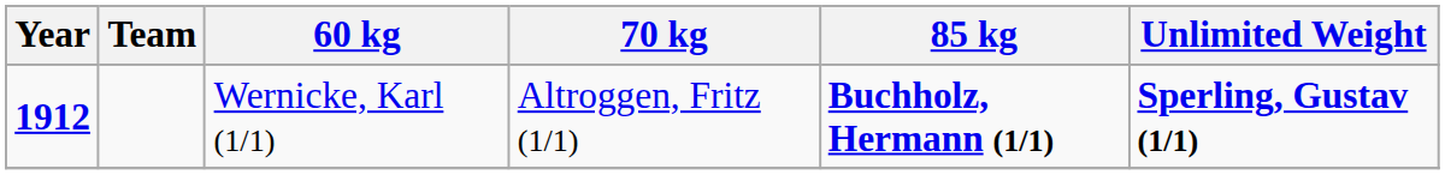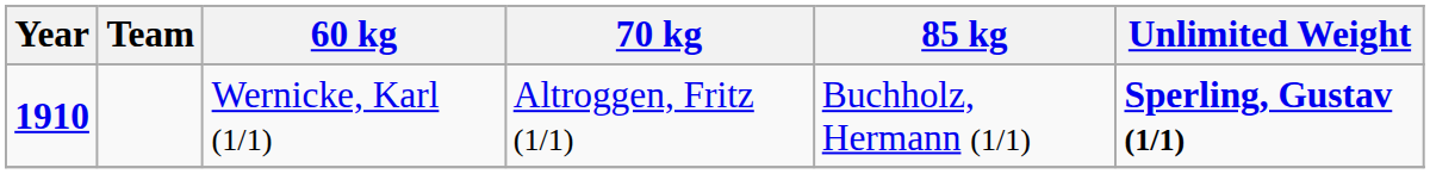Wernicke, Karl (1/1) | Year: 1912 -> 1910
Wernicke, Karl (1/1) | 85 kg: bold -> normal
